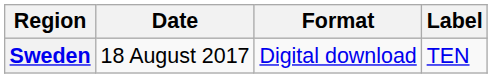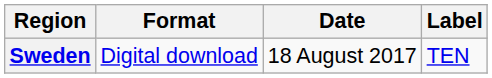columns swapped: Date <-> Format
